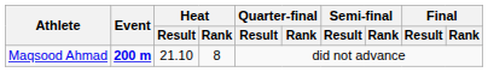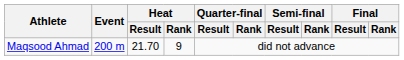Maqsood Ahmad | Event: bold -> normal
Maqsood Ahmad | Heat / Result: 21.10 -> 21.70
Maqsood Ahmad | Heat / Rank: 8 -> 9
